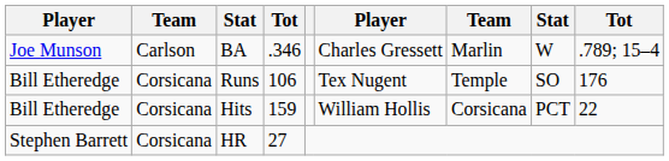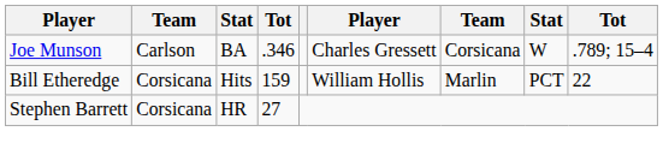BA | column 7: Marlin -> Corsicana
- row: Bill Etheredge | Corsicana | Runs | 106 | Tex Nugent | Temple | SO | 176
Hits | column 7: Corsicana -> Marlin
